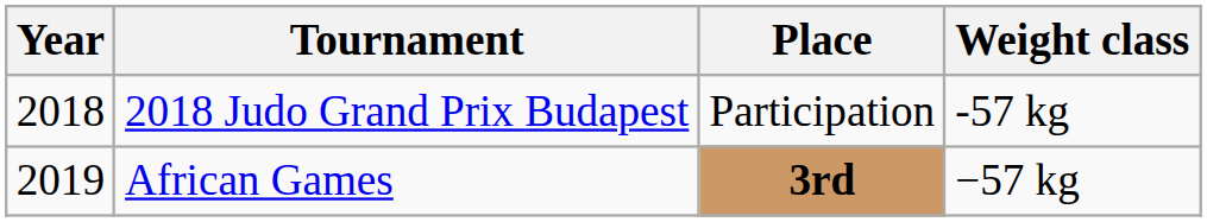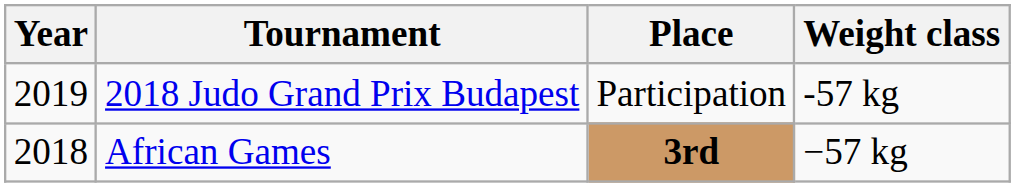2018 Judo Grand Prix Budapest | Year: 2018 -> 2019
African Games | Year: 2019 -> 2018
